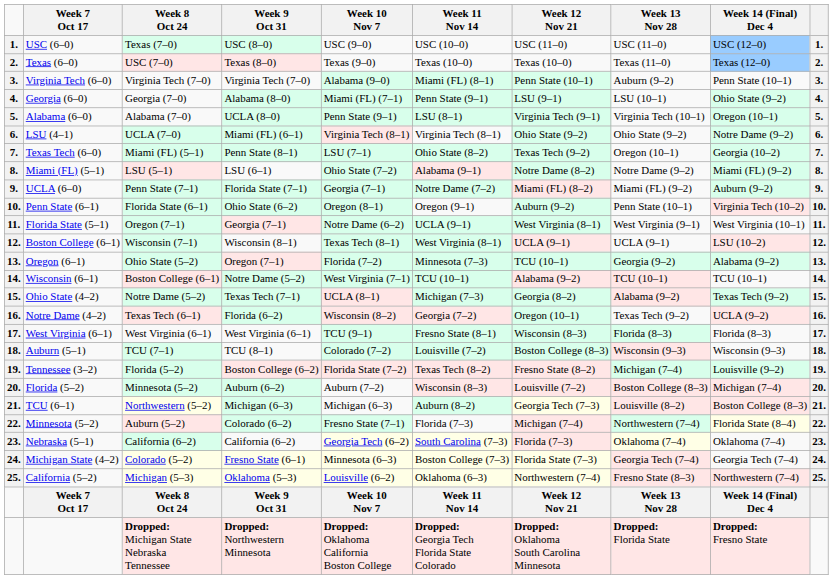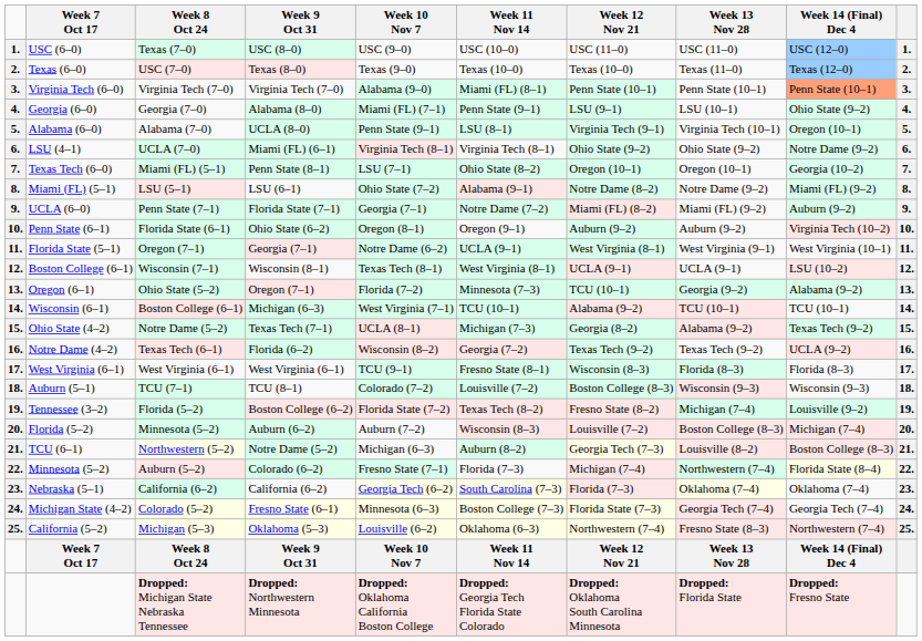Virginia Tech (6–0) | Week 13 Nov 28: Auburn (9–2) -> Penn State (10–1)
Virginia Tech (6–0) | Week 14 (Final) Dec 4: no background -> lightsalmon background
Texas Tech (6–0) | Week 12 Nov 21: Texas Tech (9–2) -> Oregon (10–1)
Penn State (6–1) | Week 13 Nov 28: Penn State (10–1) -> Auburn (9–2)
Wisconsin (6–1) | Week 9 Oct 31: Notre Dame (5–2) -> Michigan (6–3)
Notre Dame (4–2) | Week 12 Nov 21: Oregon (10–1) -> Texas Tech (9–2)
TCU (6–1) | Week 9 Oct 31: Michigan (6–3) -> Notre Dame (5–2)
